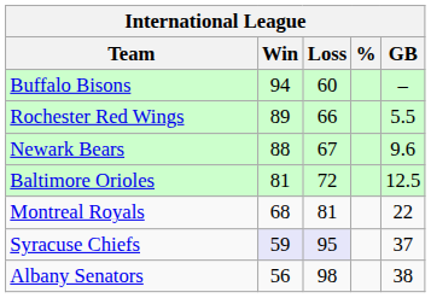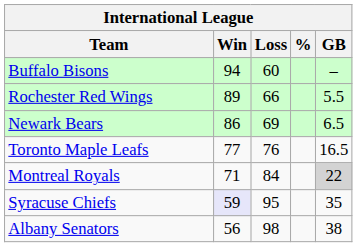Newark Bears | Win: 88 -> 86
Newark Bears | Loss: 67 -> 69
Newark Bears | GB: 9.6 -> 6.5
- row: Baltimore Orioles | 81 | 72 | 12.5
+ row: Toronto Maple Leafs | 77 | 76 | 16.5
Montreal Royals | Win: 68 -> 71
Montreal Royals | Loss: 81 -> 84
Montreal Royals | GB: no background -> lightgrey background
Syracuse Chiefs | Loss: lavender background -> no background
Syracuse Chiefs | GB: 37 -> 35
